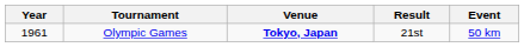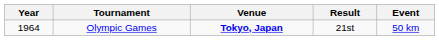Olympic Games | Year: 1961 -> 1964
